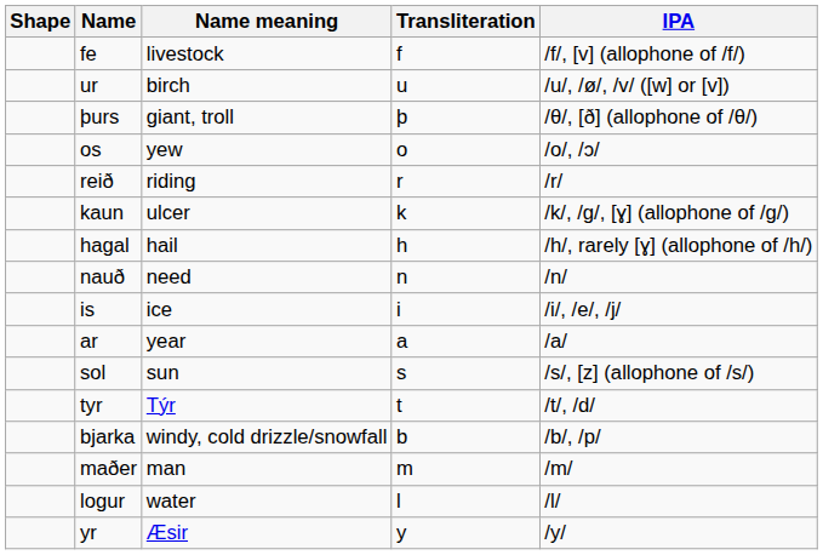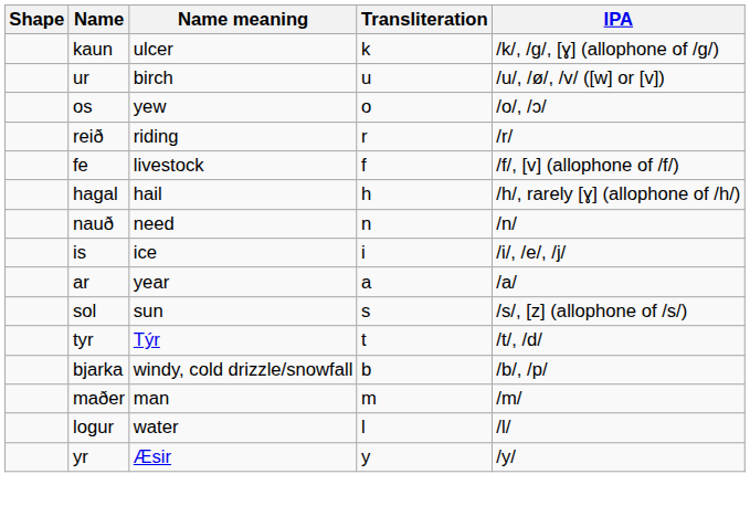rows swapped: fe <-> kaun
- row: þurs | giant, troll | þ | /θ/, [ð] (allophone of /θ/)
